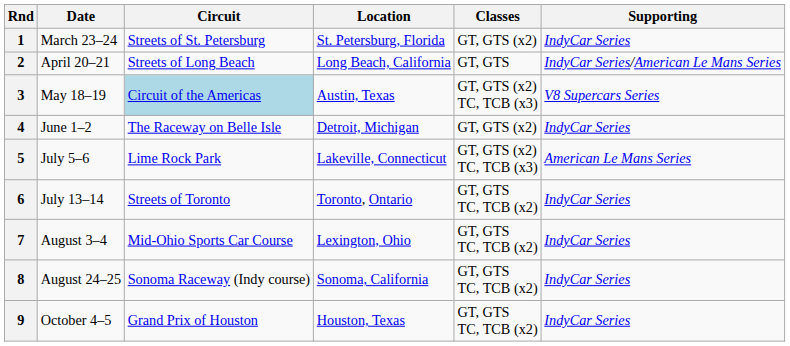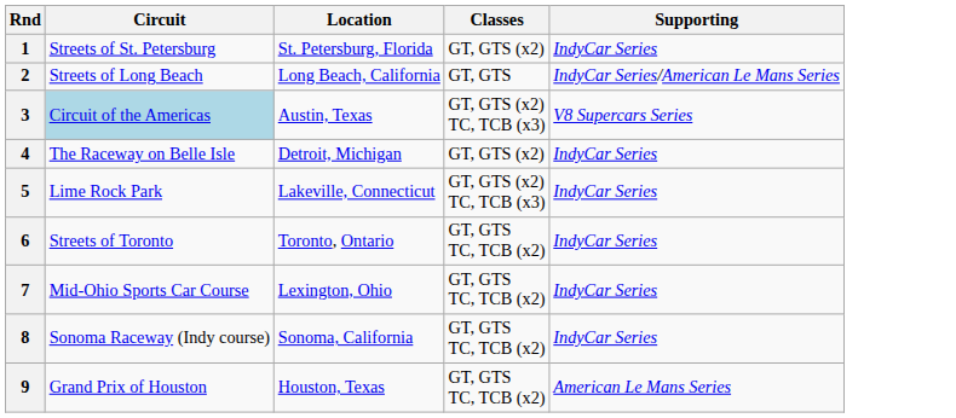- column: Date | March 23–24 | April 20–21 | May 18–19 | June 1–2 | July 5–6 | July 13–14 | August 3–4 | August 24–25 | October 4–5
5 | Supporting: American Le Mans Series -> IndyCar Series
9 | Supporting: IndyCar Series -> American Le Mans Series
